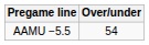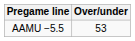AAMU −5.5 | Over/under: 54 -> 53
